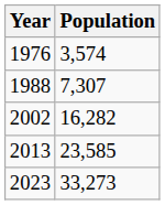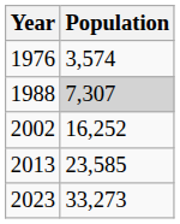1988 | Population: no background -> lightgrey background
2002 | Population: 16,282 -> 16,252
